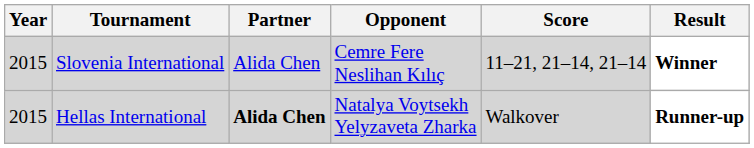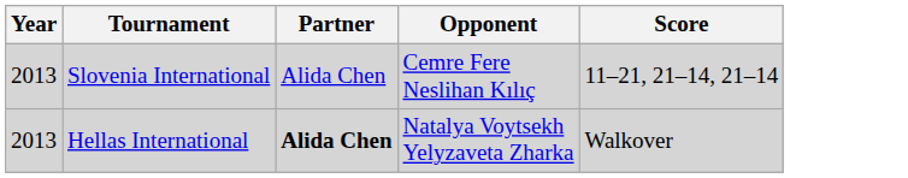- column: Result | Winner | Runner-up
Slovenia International | Year: 2015 -> 2013
Hellas International | Year: 2015 -> 2013
